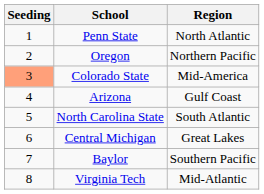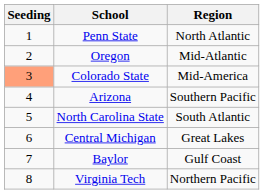Oregon | Region: Northern Pacific -> Mid-Atlantic
Arizona | Region: Gulf Coast -> Southern Pacific
Baylor | Region: Southern Pacific -> Gulf Coast
Virginia Tech | Region: Mid-Atlantic -> Northern Pacific
